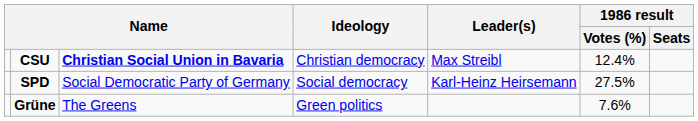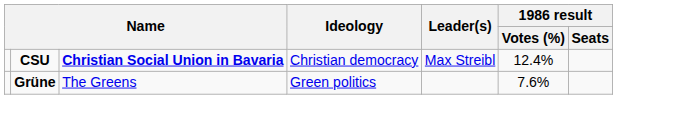- row: SPD | Social Democratic Party of Germany | Social democracy | Karl-Heinz Heirsemann | 27.5%
